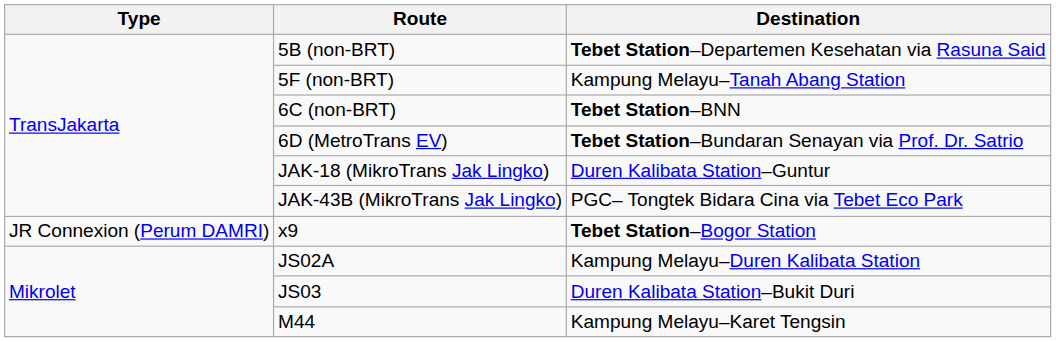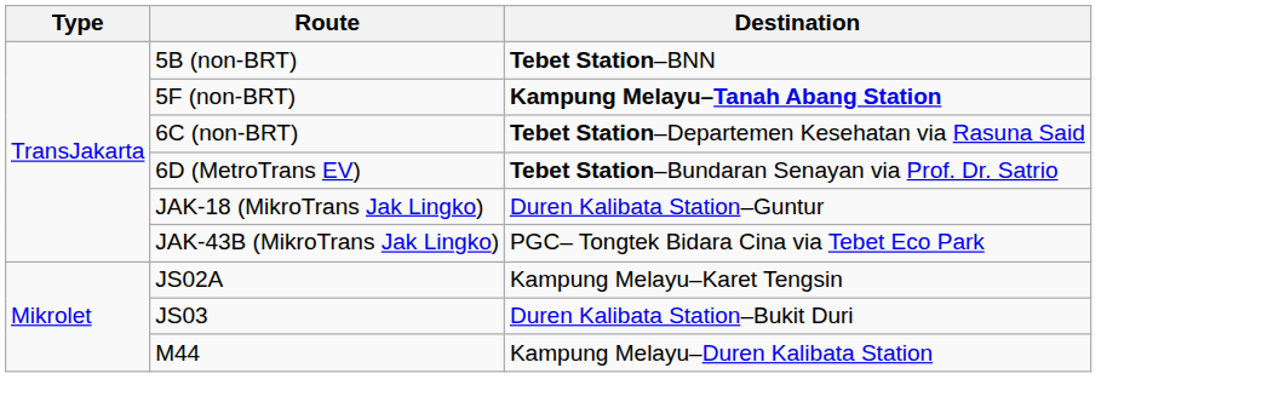5B (non-BRT) | Destination: Tebet Station–Departemen Kesehatan via Rasuna Said -> Tebet Station–BNN
5F (non-BRT) | Destination: normal -> bold
6C (non-BRT) | Destination: Tebet Station–BNN -> Tebet Station–Departemen Kesehatan via Rasuna Said
- row: JR Connexion (Perum DAMRI) | x9 | Tebet Station–Bogor Station
JS02A | Destination: Kampung Melayu–Duren Kalibata Station -> Kampung Melayu–Karet Tengsin
M44 | Destination: Kampung Melayu–Karet Tengsin -> Kampung Melayu–Duren Kalibata Station
